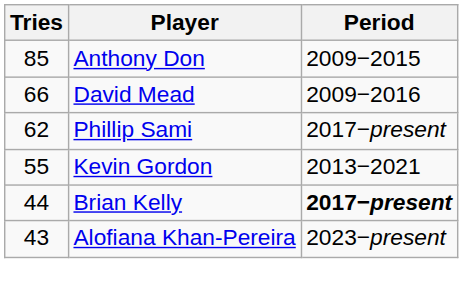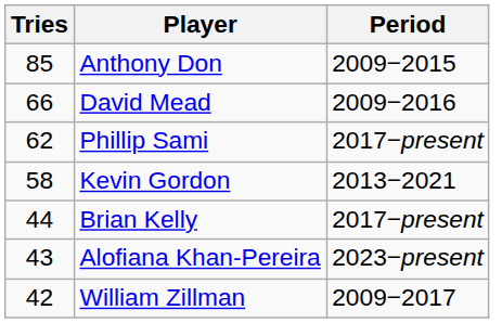Kevin Gordon | Tries: 55 -> 58
Brian Kelly | Period: bold -> normal
+ row: 42 | William Zillman | 2009−2017
